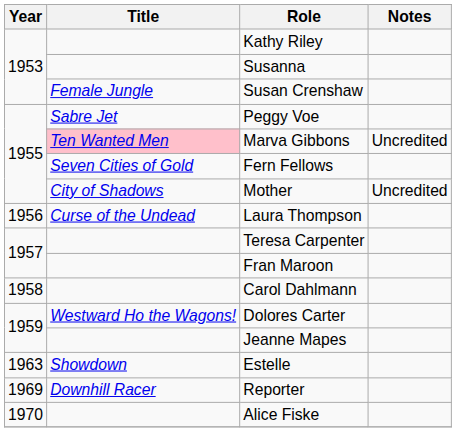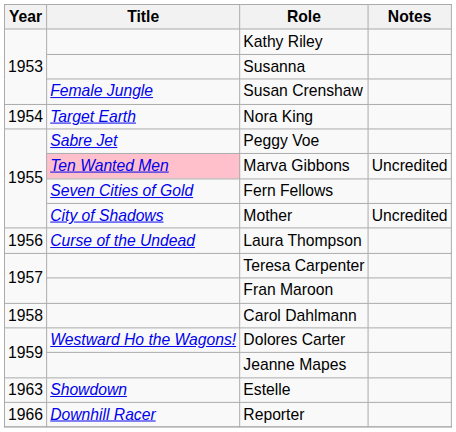+ row: 1954 | Target Earth | Nora King
Reporter | Year: 1969 -> 1966
- row: 1970 | Alice Fiske
